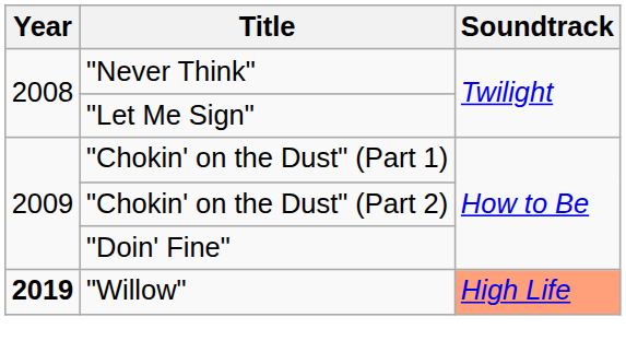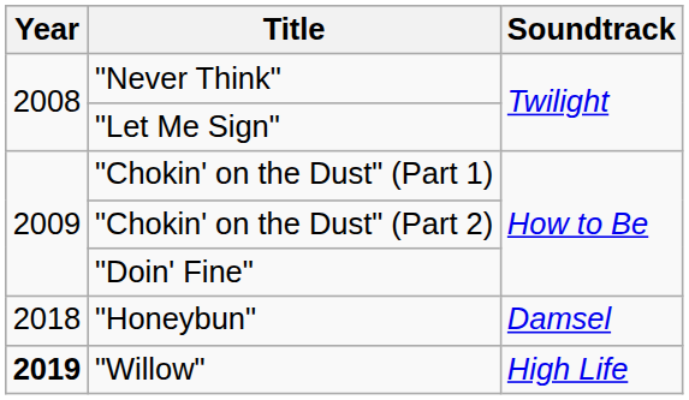+ row: 2018 | "Honeybun" | Damsel
"Willow" | Soundtrack: lightsalmon background -> no background
